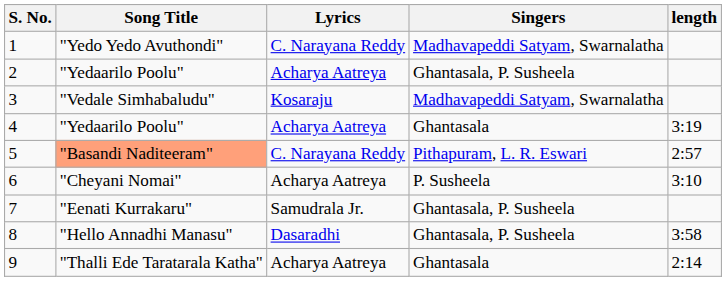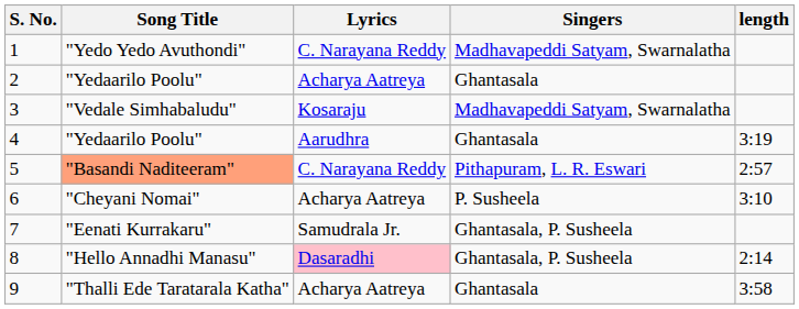2 | Singers: Ghantasala, P. Susheela -> Ghantasala
4 | Lyrics: Acharya Aatreya -> Aarudhra
8 | Lyrics: no background -> pink background
8 | length: 3:58 -> 2:14
9 | length: 2:14 -> 3:58
